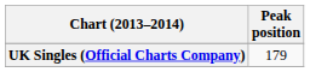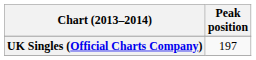UK Singles (Official Charts Company) | Peak position: 179 -> 197
